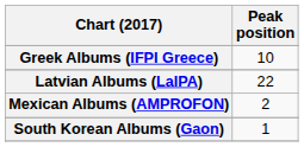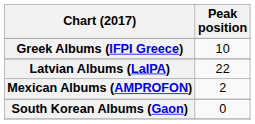South Korean Albums (Gaon) | Peak position: 1 -> 0
